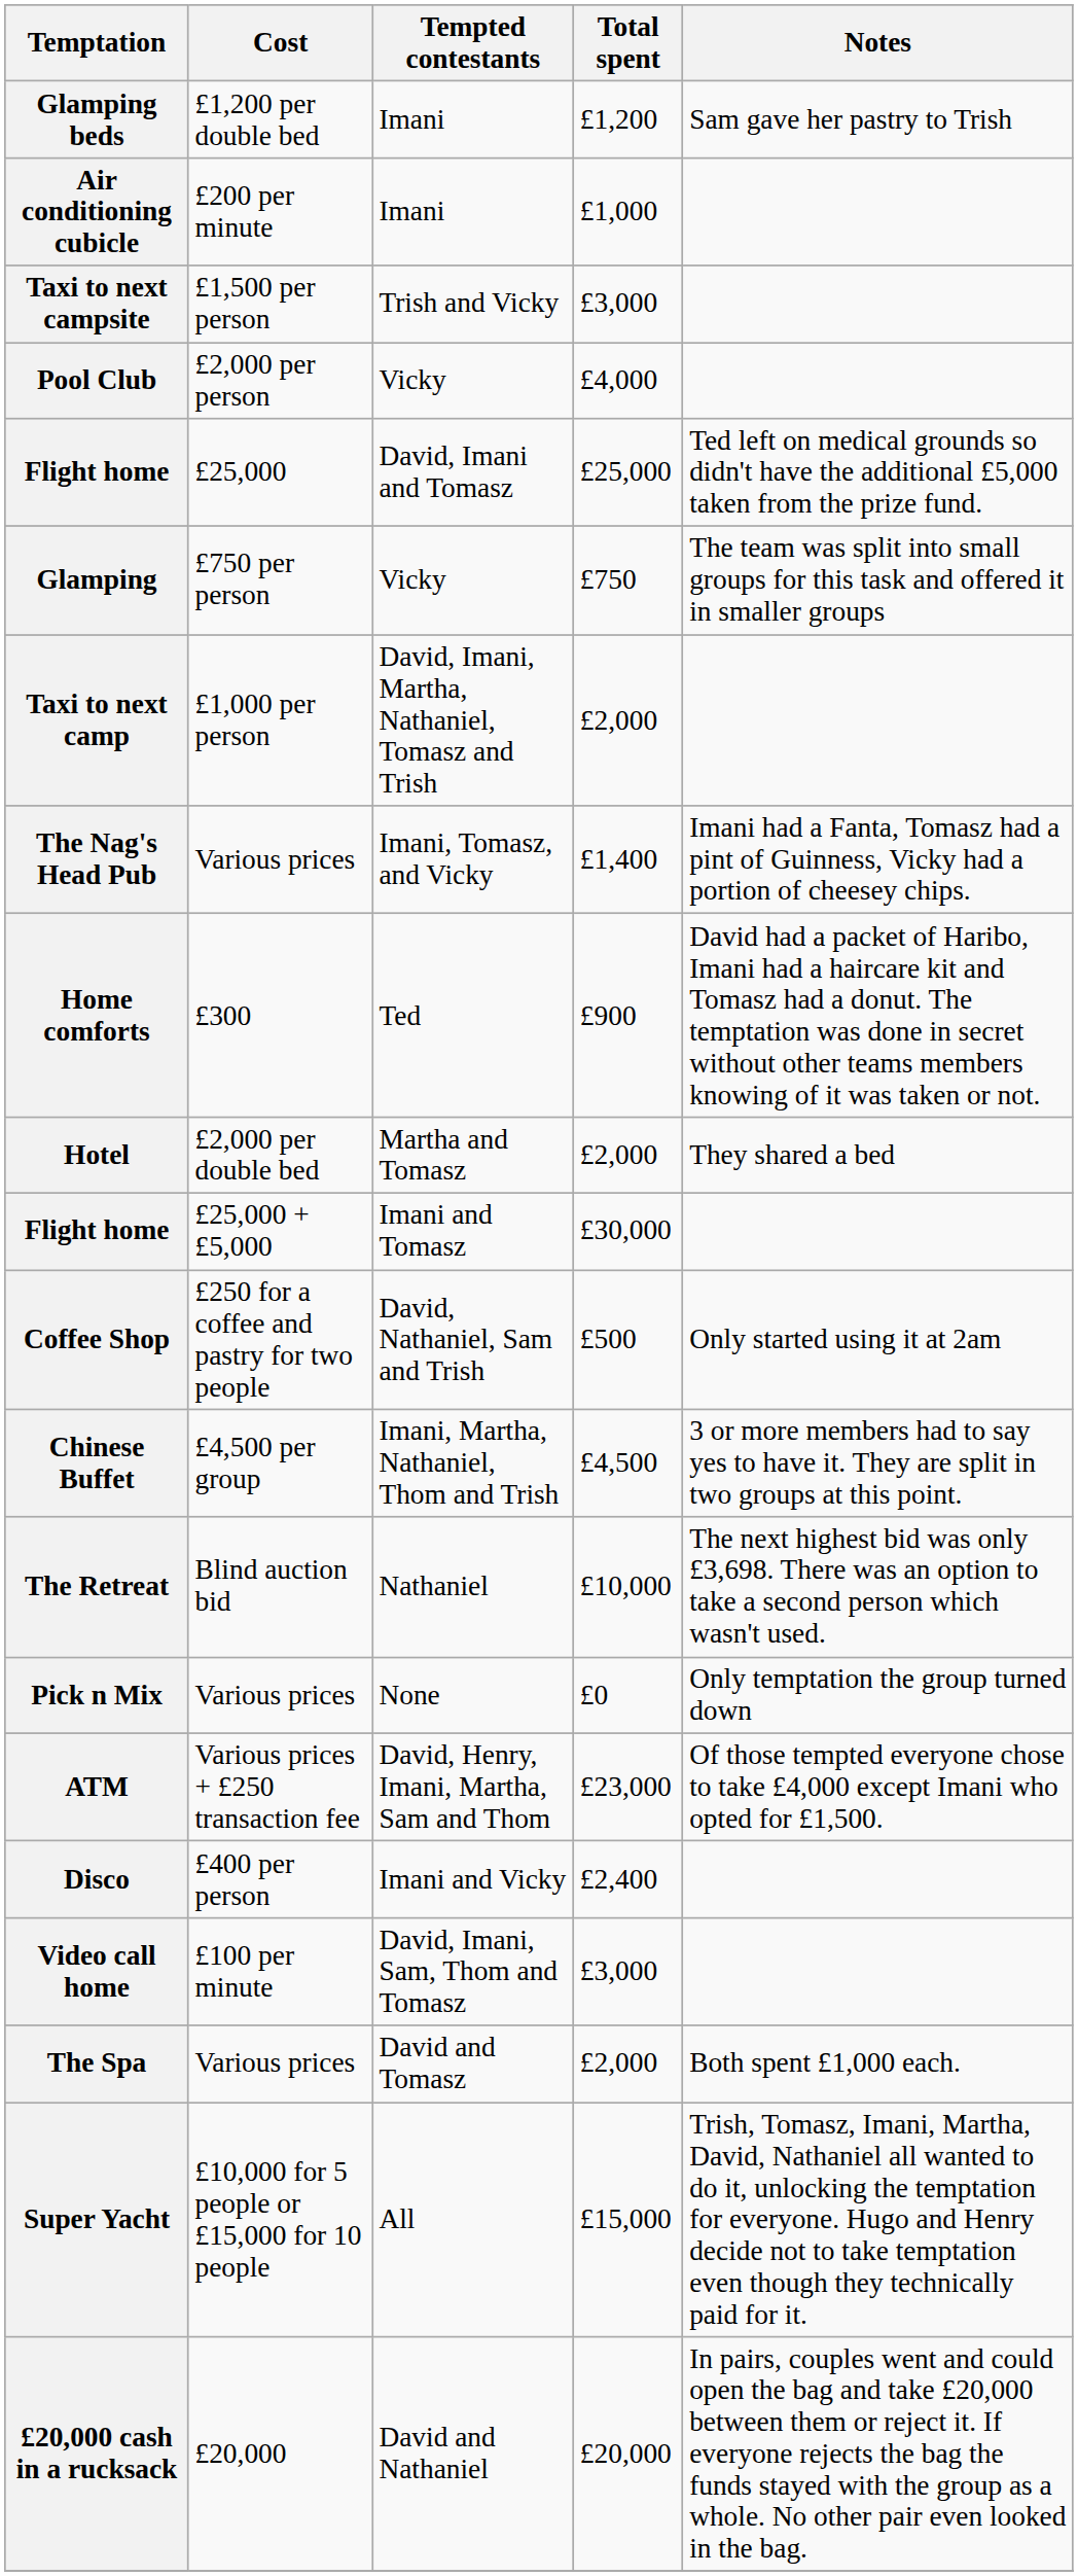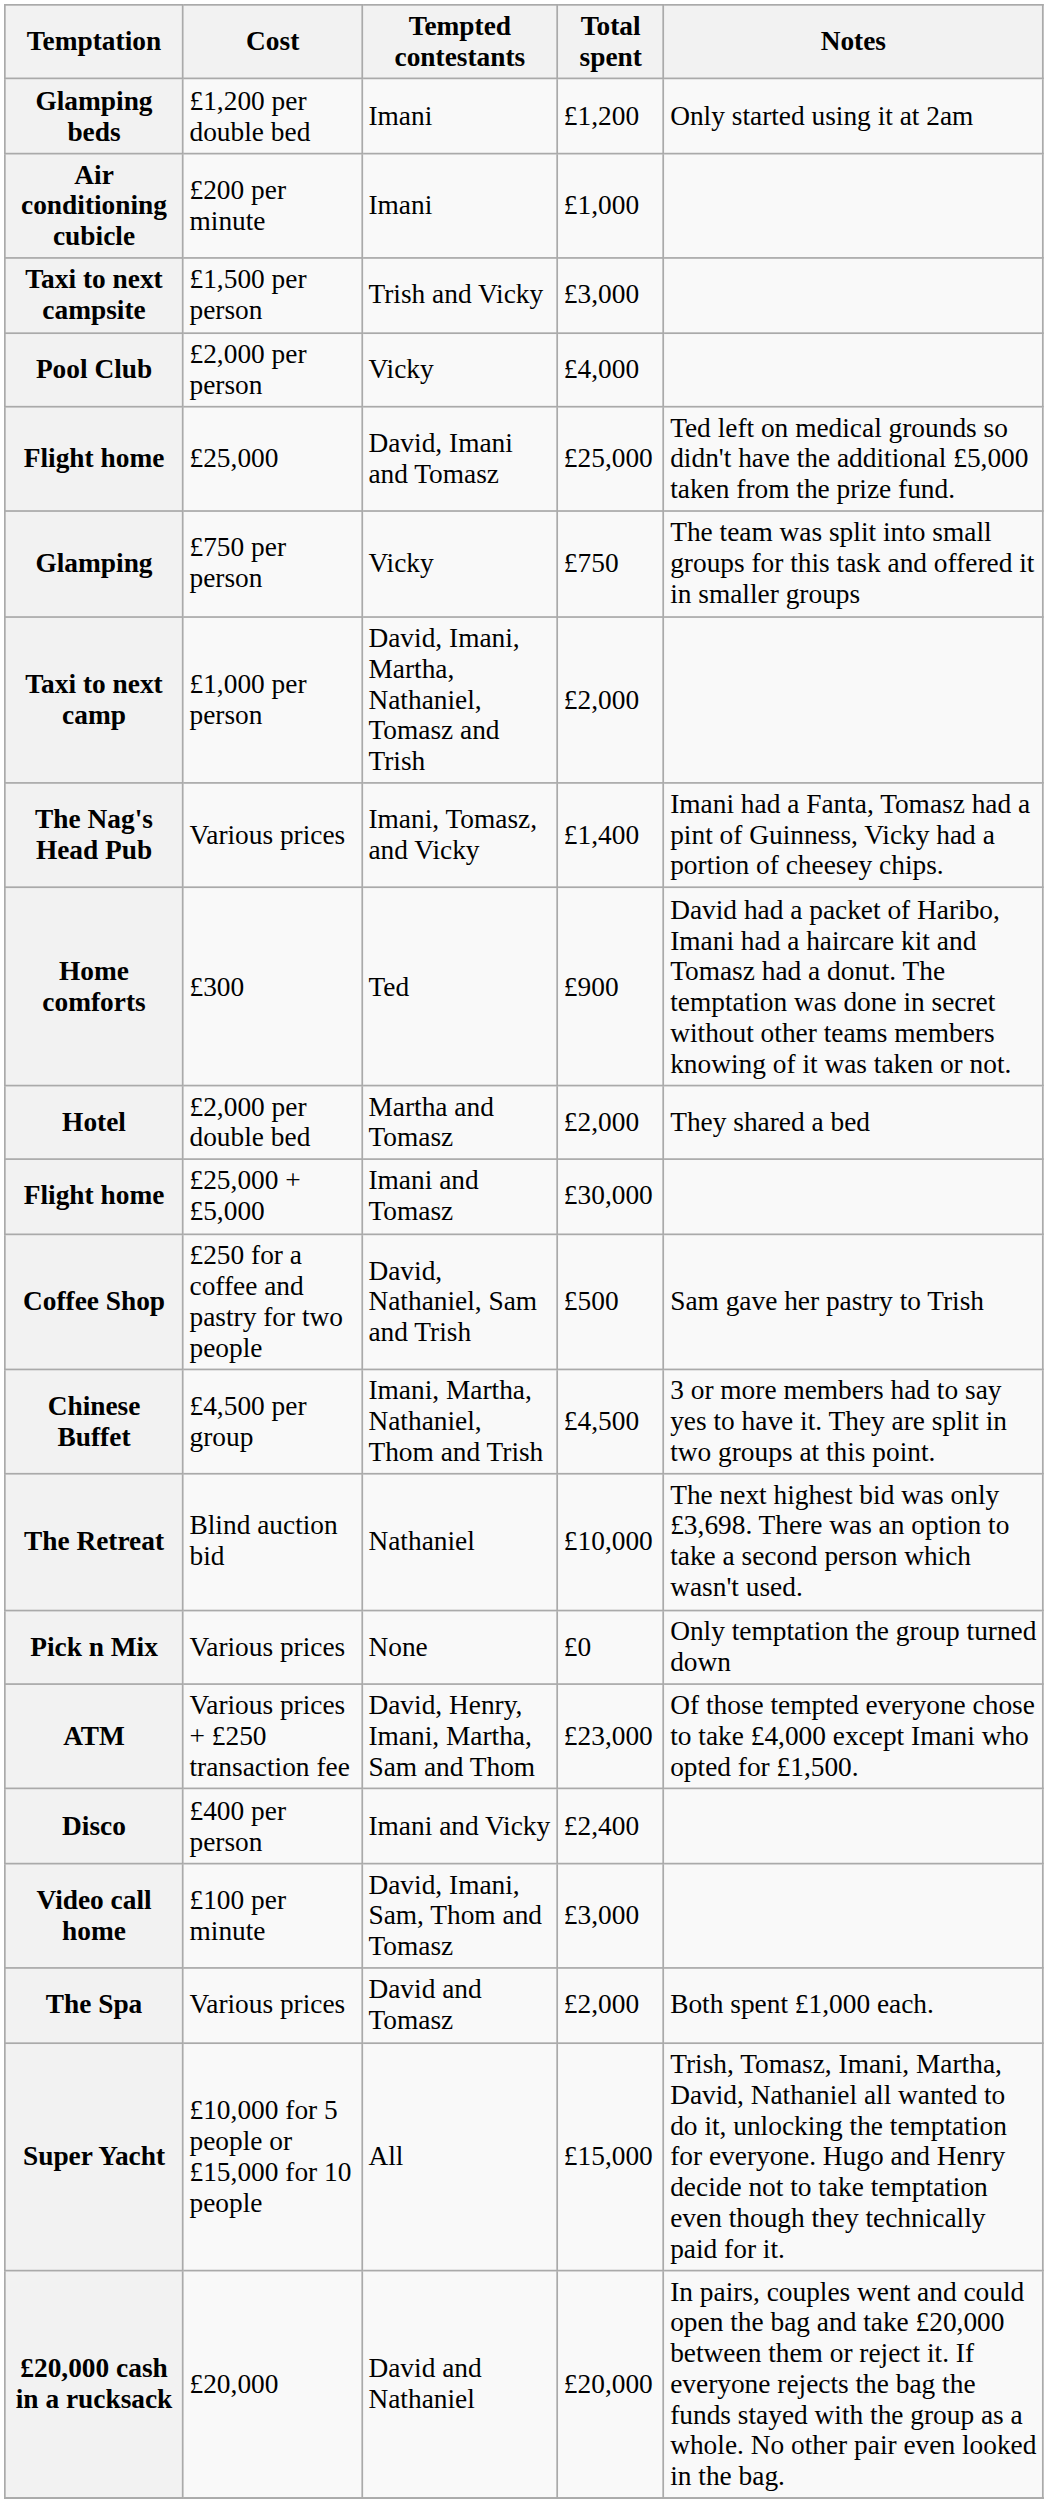Glamping beds | Notes: Sam gave her pastry to Trish -> Only started using it at 2am
Coffee Shop | Notes: Only started using it at 2am -> Sam gave her pastry to Trish
